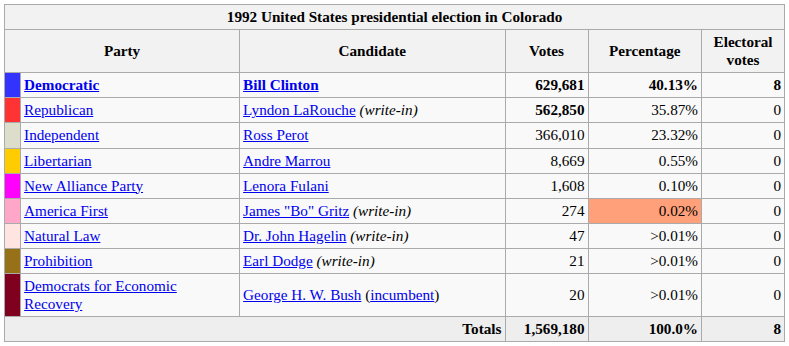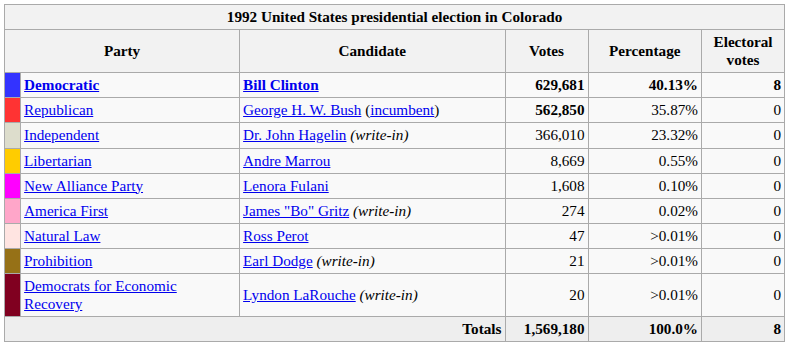Republican | Candidate: Lyndon LaRouche (write-in) -> George H. W. Bush (incumbent)
Independent | Candidate: Ross Perot -> Dr. John Hagelin (write-in)
America First | Percentage: lightsalmon background -> no background
Natural Law | Candidate: Dr. John Hagelin (write-in) -> Ross Perot
Democrats for Economic Recovery | Candidate: George H. W. Bush (incumbent) -> Lyndon LaRouche (write-in)
